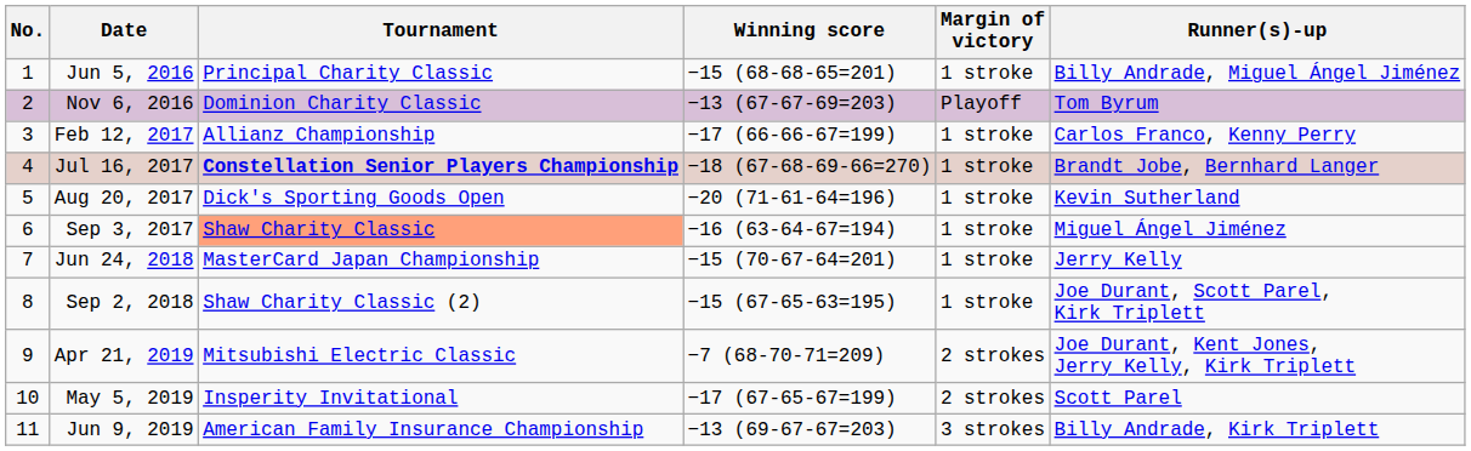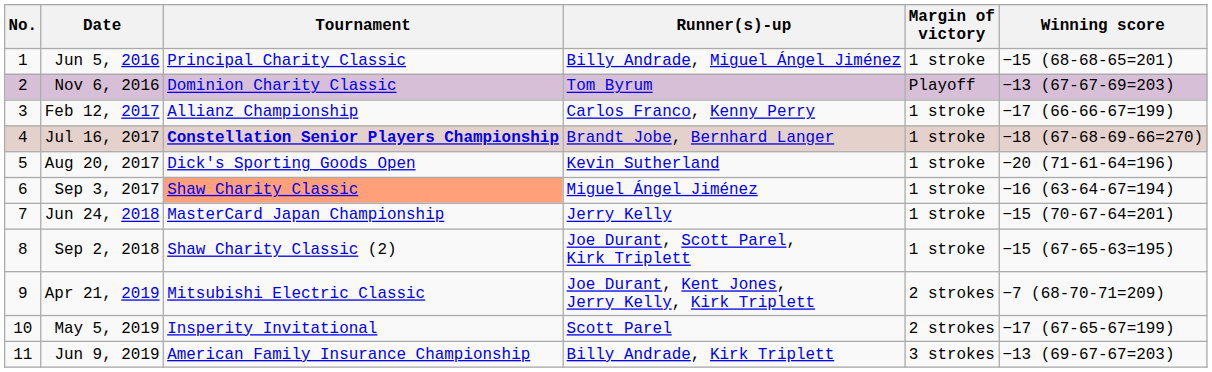columns swapped: Winning score <-> Runner(s)-up
